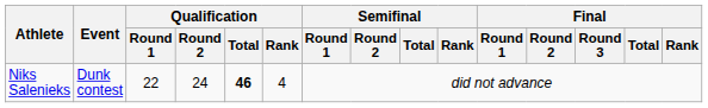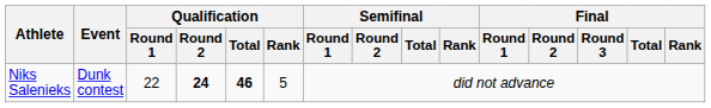Niks Salenieks | Qualification / Round 2: normal -> bold
Niks Salenieks | Qualification / Rank: 4 -> 5
